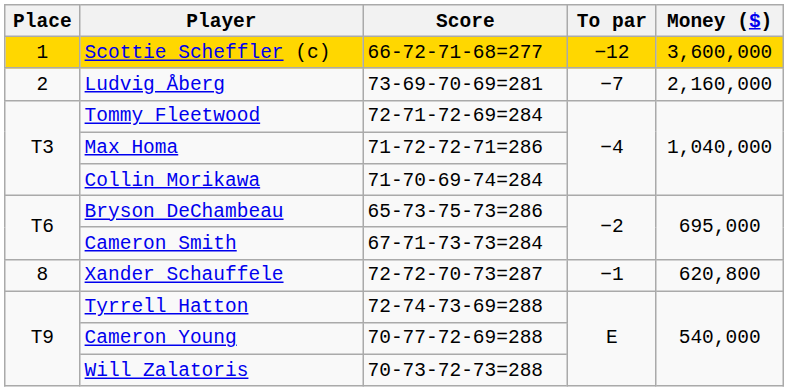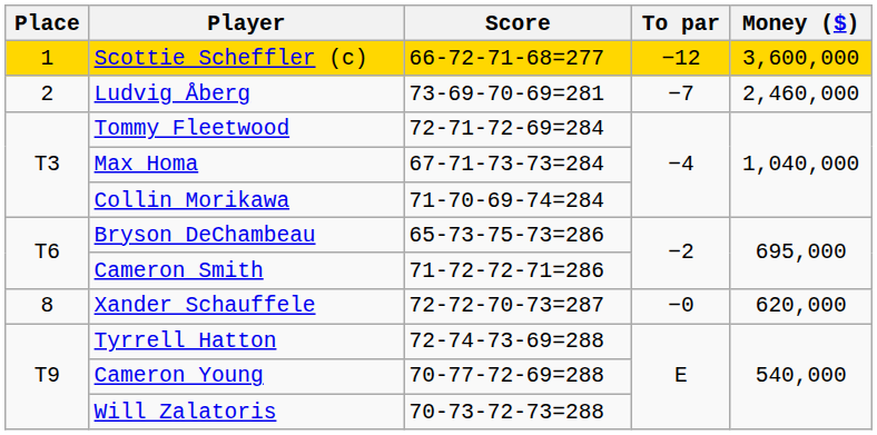Ludvig Åberg | Money ($): 2,160,000 -> 2,460,000
Max Homa | Score: 71-72-72-71=286 -> 67-71-73-73=284
Cameron Smith | Score: 67-71-73-73=284 -> 71-72-72-71=286
Xander Schauffele | To par: −1 -> −0
Xander Schauffele | Money ($): 620,800 -> 620,000
